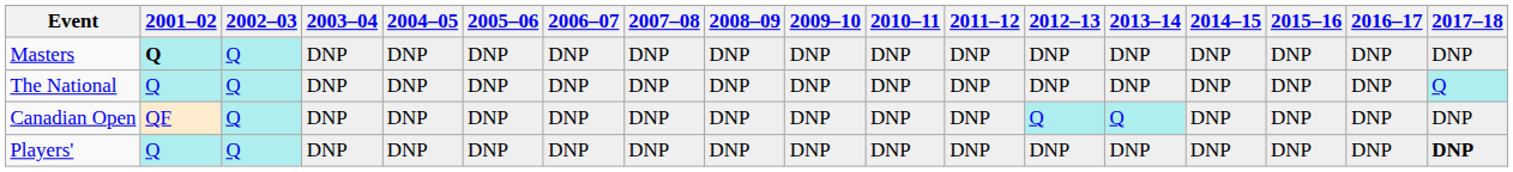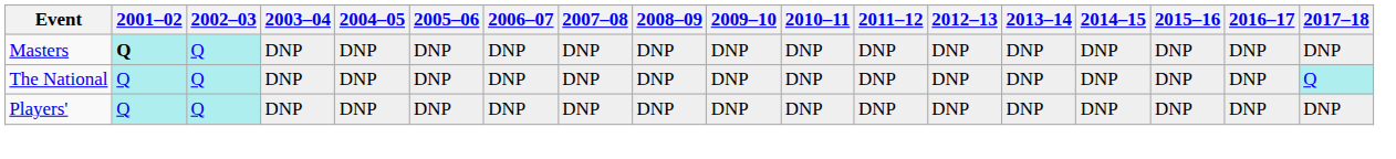- row: Canadian Open | QF | Q | DNP | DNP | DNP | DNP | DNP | DNP | DNP | DNP | DNP | Q | Q | DNP | DNP | DNP | DNP
Players' | 2017–18: bold -> normal
